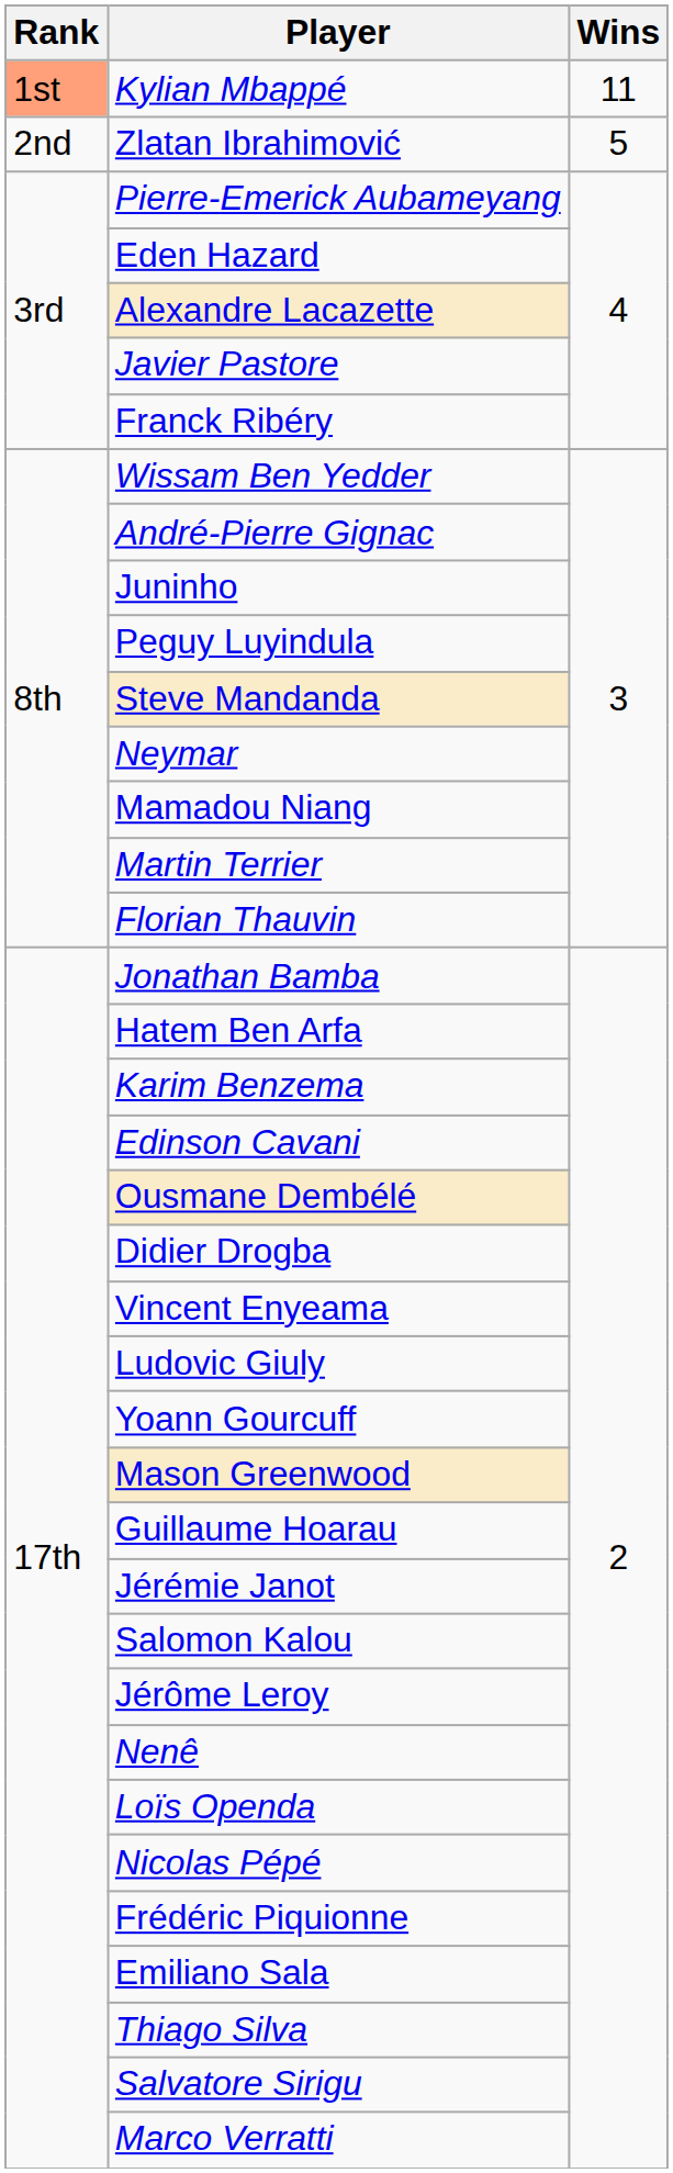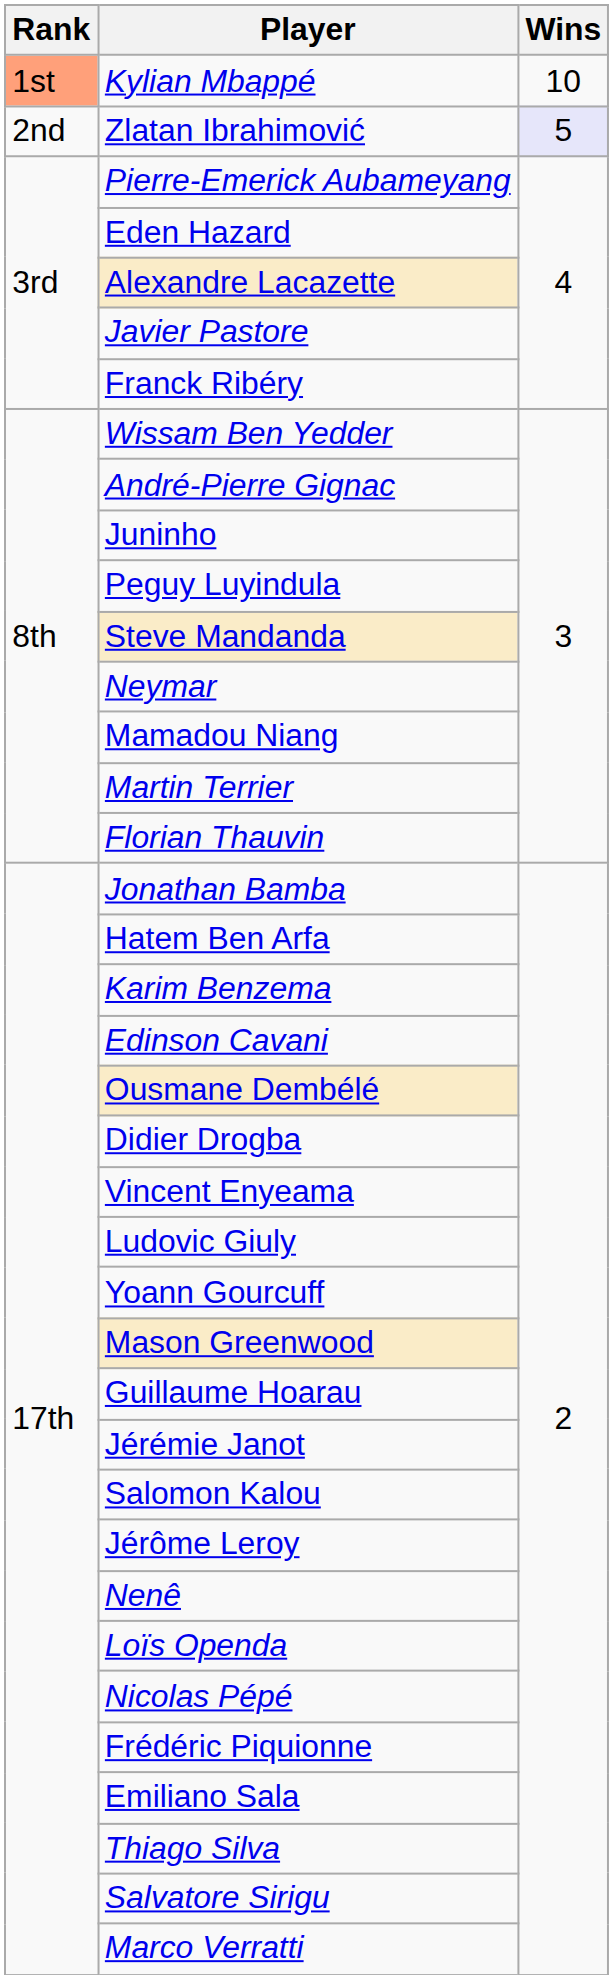Kylian Mbappé | Wins: 11 -> 10
Zlatan Ibrahimović | Wins: no background -> lavender background
